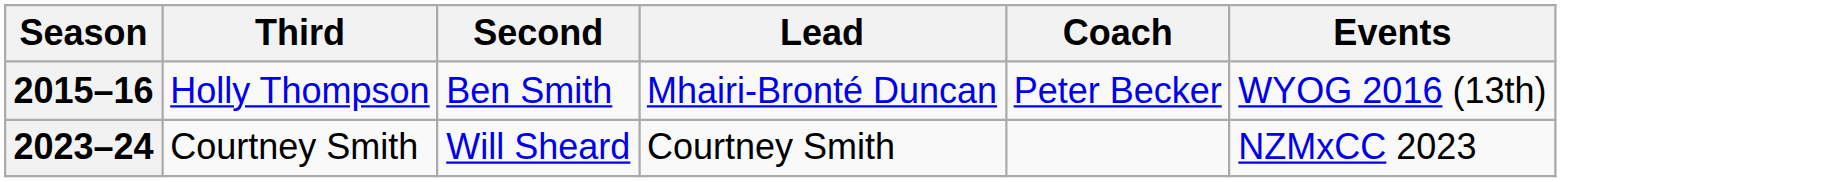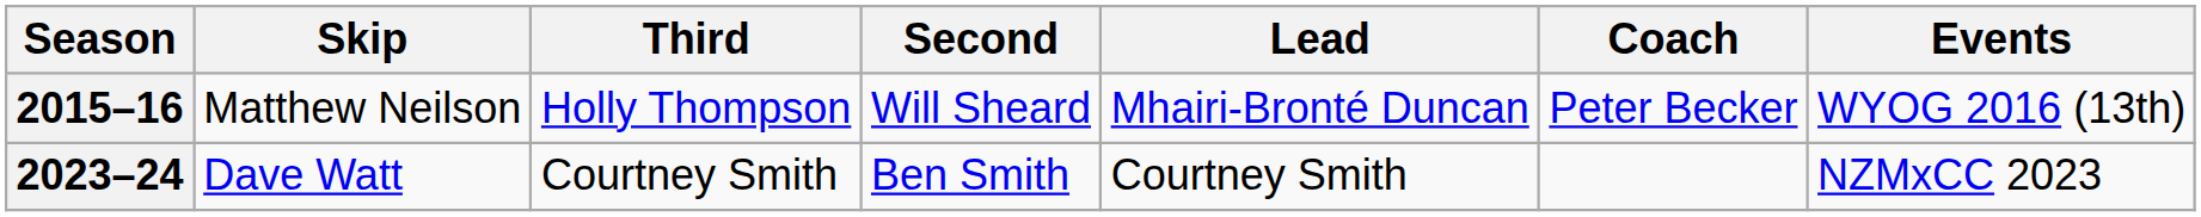+ column: Skip | Matthew Neilson | Dave Watt
2015–16 | Second: Ben Smith -> Will Sheard
2023–24 | Second: Will Sheard -> Ben Smith
